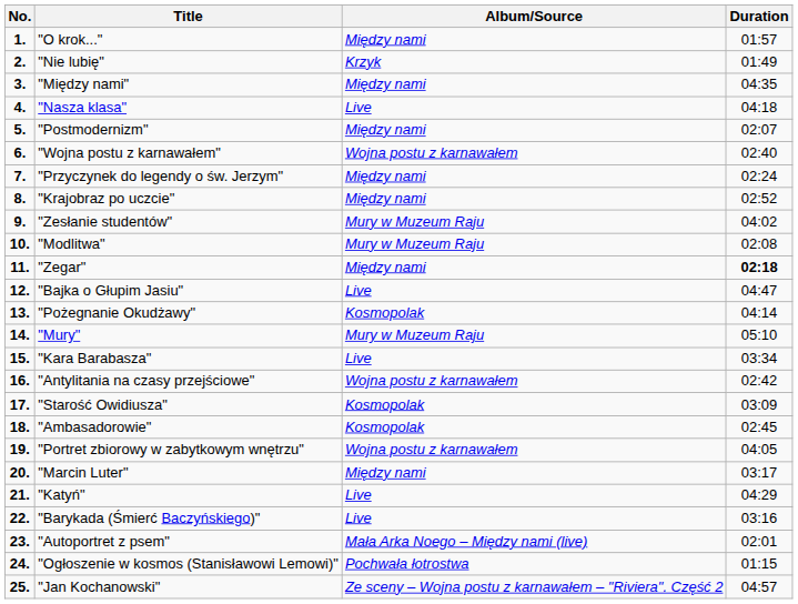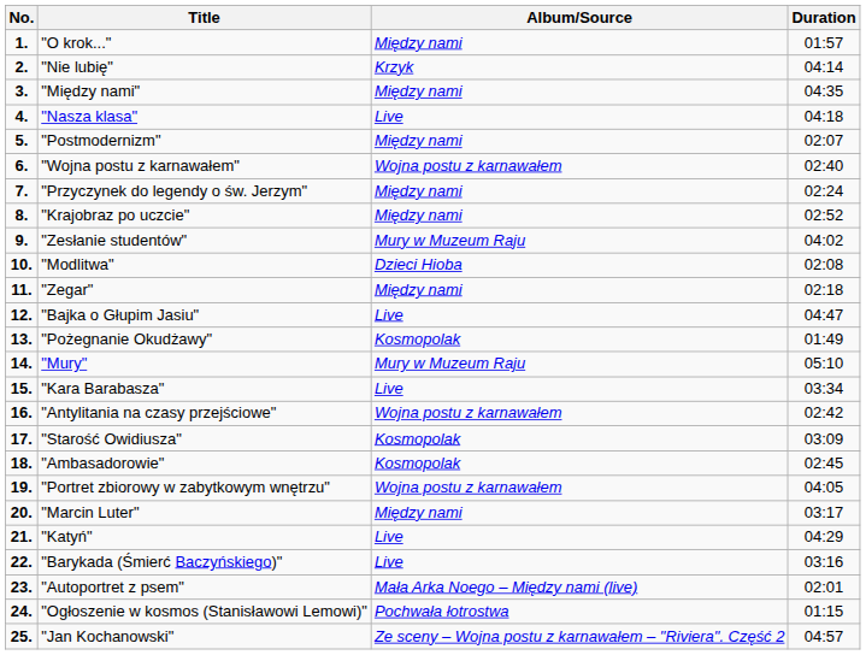"Nie lubię" | Duration: 01:49 -> 04:14
"Modlitwa" | Album/Source: Mury w Muzeum Raju -> Dzieci Hioba
"Zegar" | Duration: bold -> normal
"Pożegnanie Okudżawy" | Duration: 04:14 -> 01:49
